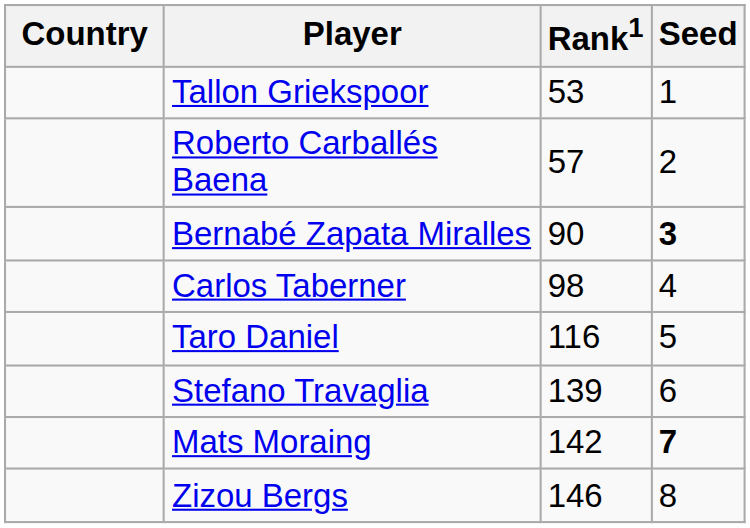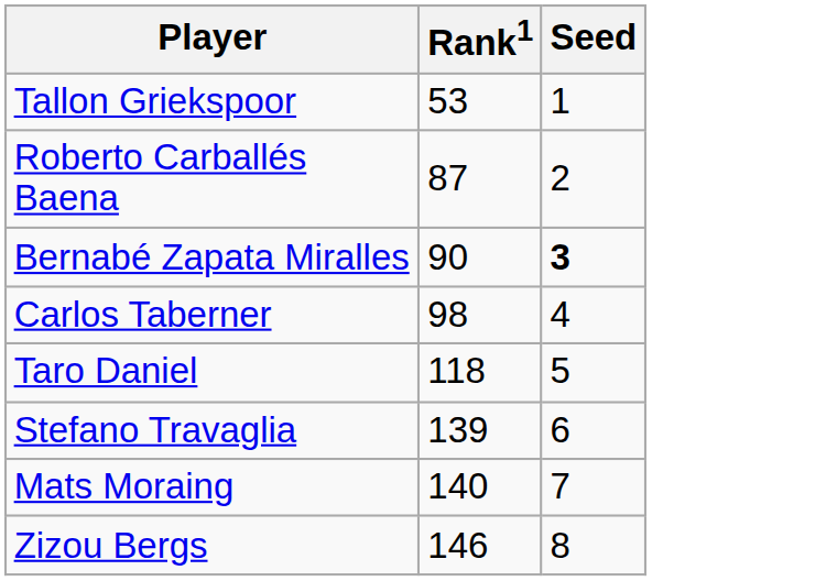- column: Country
Roberto Carballés Baena | Rank1: 57 -> 87
Taro Daniel | Rank1: 116 -> 118
Mats Moraing | Rank1: 142 -> 140
Mats Moraing | Seed: bold -> normal
